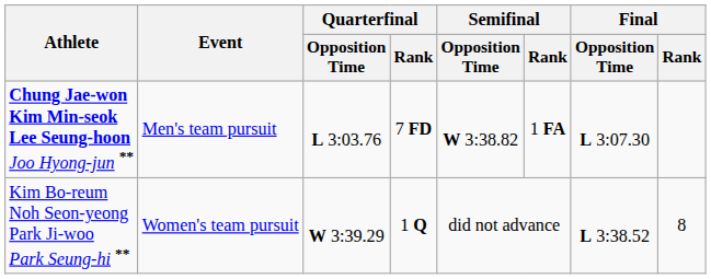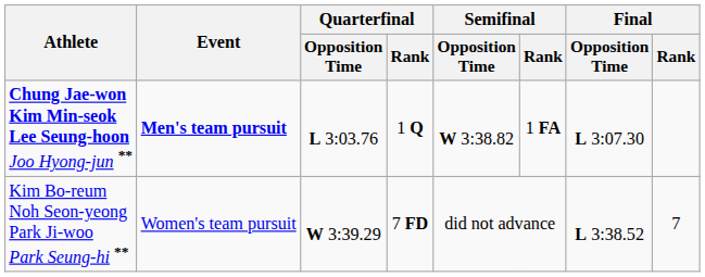Chung Jae-won Kim Min-seok Lee Seung-hoon Joo Hyong-jun ** | Event: normal -> bold
Chung Jae-won Kim Min-seok Lee Seung-hoon Joo Hyong-jun ** | Quarterfinal / Rank: 7 FD -> 1 Q
Kim Bo-reum Noh Seon-yeong Park Ji-woo Park Seung-hi ** | Quarterfinal / Rank: 1 Q -> 7 FD
Kim Bo-reum Noh Seon-yeong Park Ji-woo Park Seung-hi ** | Final / Rank: 8 -> 7
